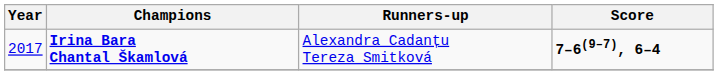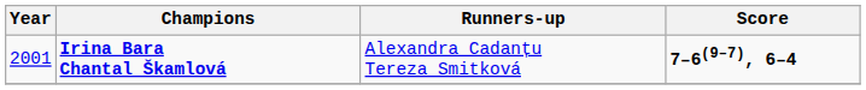Irina Bara Chantal Škamlová | Year: 2017 -> 2001
